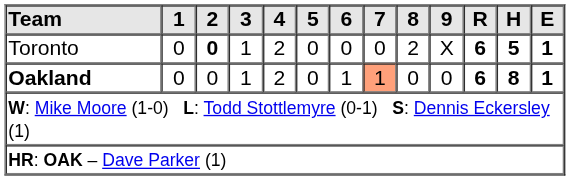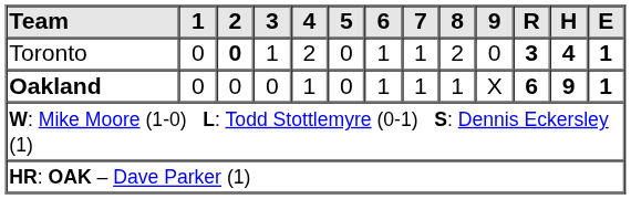Toronto | 6: 0 -> 1
Toronto | 7: 0 -> 1
Toronto | 9: X -> 0
Toronto | R: 6 -> 3
Toronto | H: 5 -> 4
Oakland | 3: 1 -> 0
Oakland | 4: 2 -> 1
Oakland | 7: lightsalmon background -> no background
Oakland | 8: 0 -> 1
Oakland | 9: 0 -> X
Oakland | H: 8 -> 9
